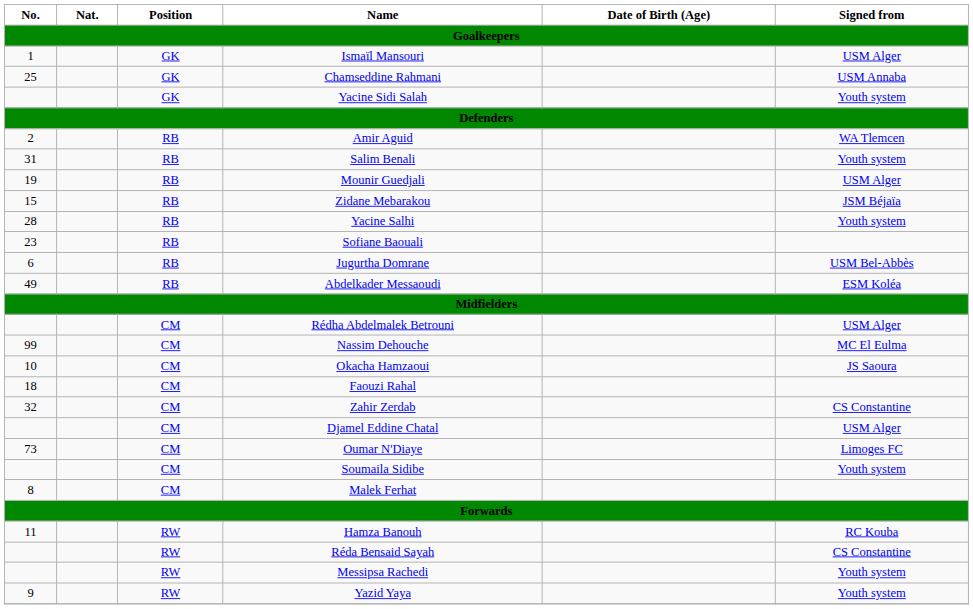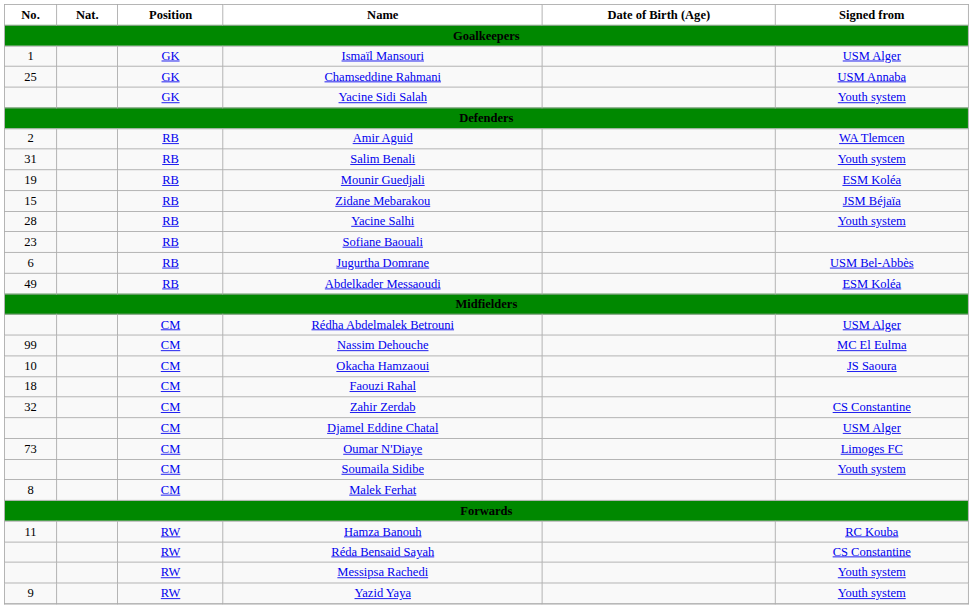Mounir Guedjali | Signed from: USM Alger -> ESM Koléa
